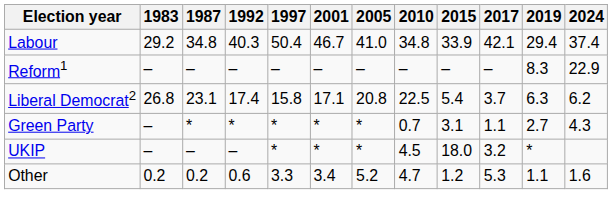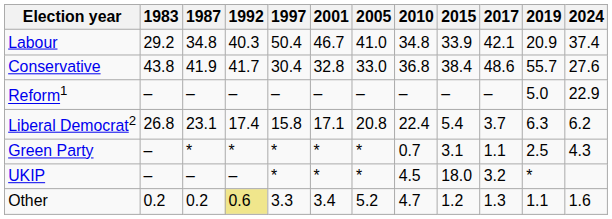Labour | 2019: 29.4 -> 20.9
+ row: Conservative | 43.8 | 41.9 | 41.7 | 30.4 | 32.8 | 33.0 | 36.8 | 38.4 | 48.6 | 55.7 | 27.6
Reform1 | 2019: 8.3 -> 5.0
Liberal Democrat2 | 2010: 22.5 -> 22.4
Green Party | 2019: 2.7 -> 2.5
Other | 1992: no background -> khaki background
Other | 2017: 5.3 -> 1.3
